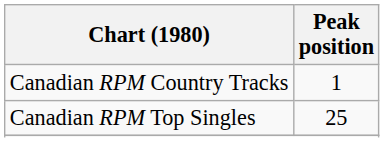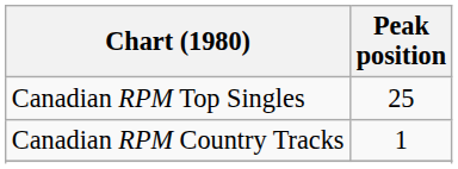rows swapped: Canadian RPM Top Singles <-> Canadian RPM Country Tracks
